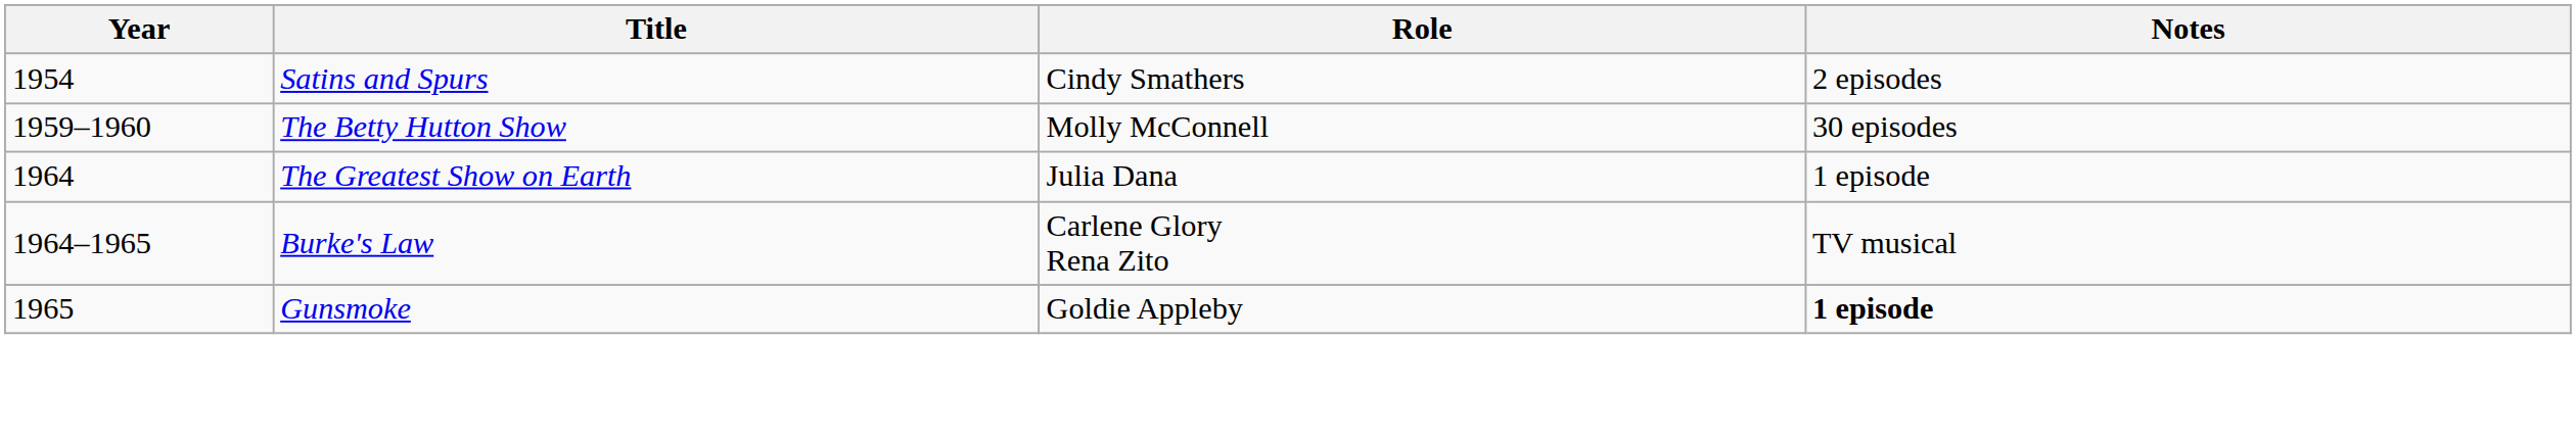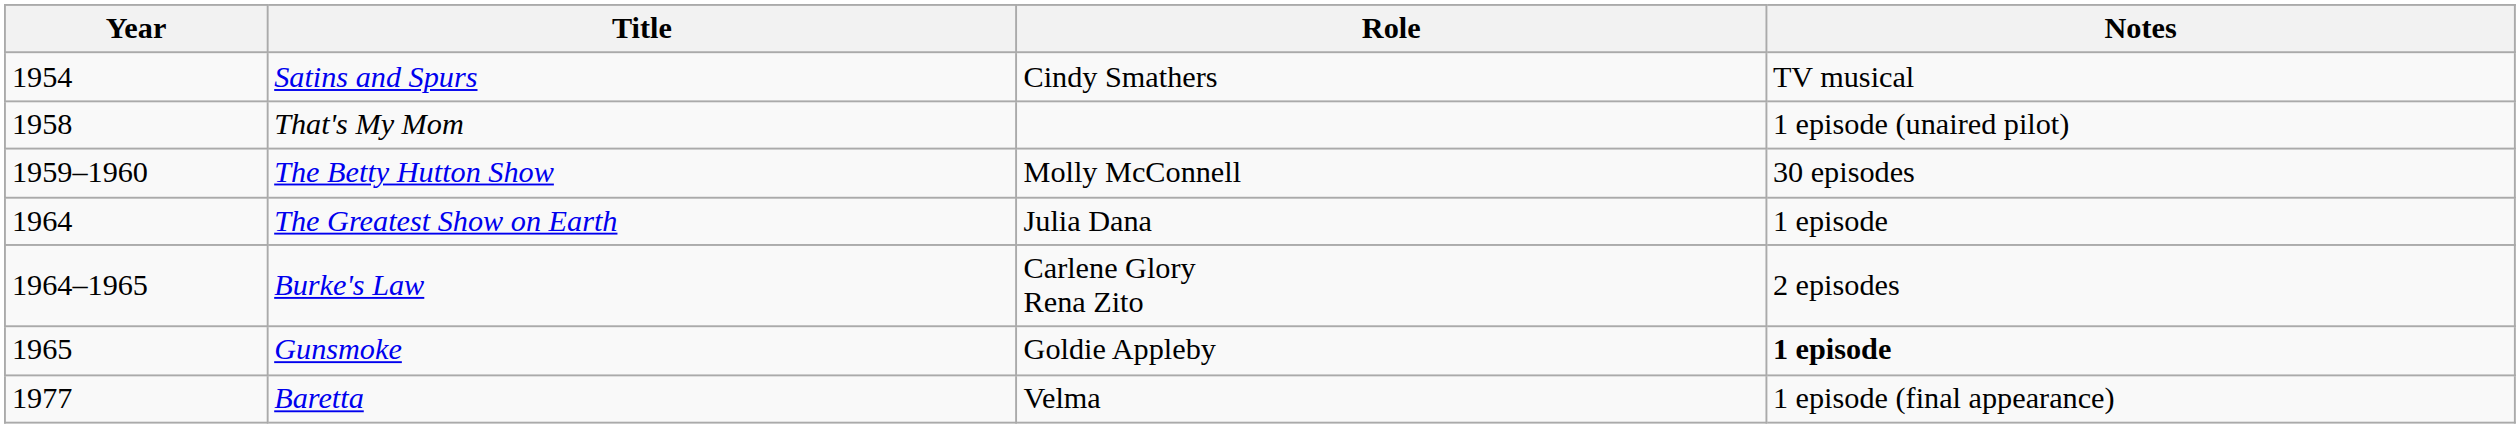Satins and Spurs | Notes: 2 episodes -> TV musical
+ row: 1958 | That's My Mom | 1 episode (unaired pilot)
Burke's Law | Notes: TV musical -> 2 episodes
+ row: 1977 | Baretta | Velma | 1 episode (final appearance)
